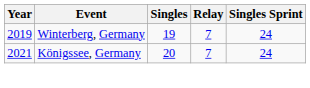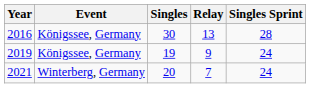+ row: 2016 | Königssee, Germany | 30 | 13 | 28
2019 | Event: Winterberg, Germany -> Königssee, Germany
2019 | Relay: 7 -> 9
2021 | Event: Königssee, Germany -> Winterberg, Germany
